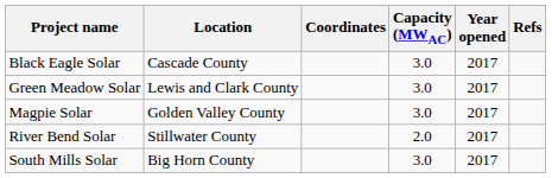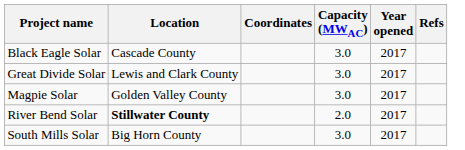+ row: Great Divide Solar | Lewis and Clark County | 3.0 | 2017
- row: Green Meadow Solar | Lewis and Clark County | 3.0 | 2017
River Bend Solar | Location: normal -> bold
